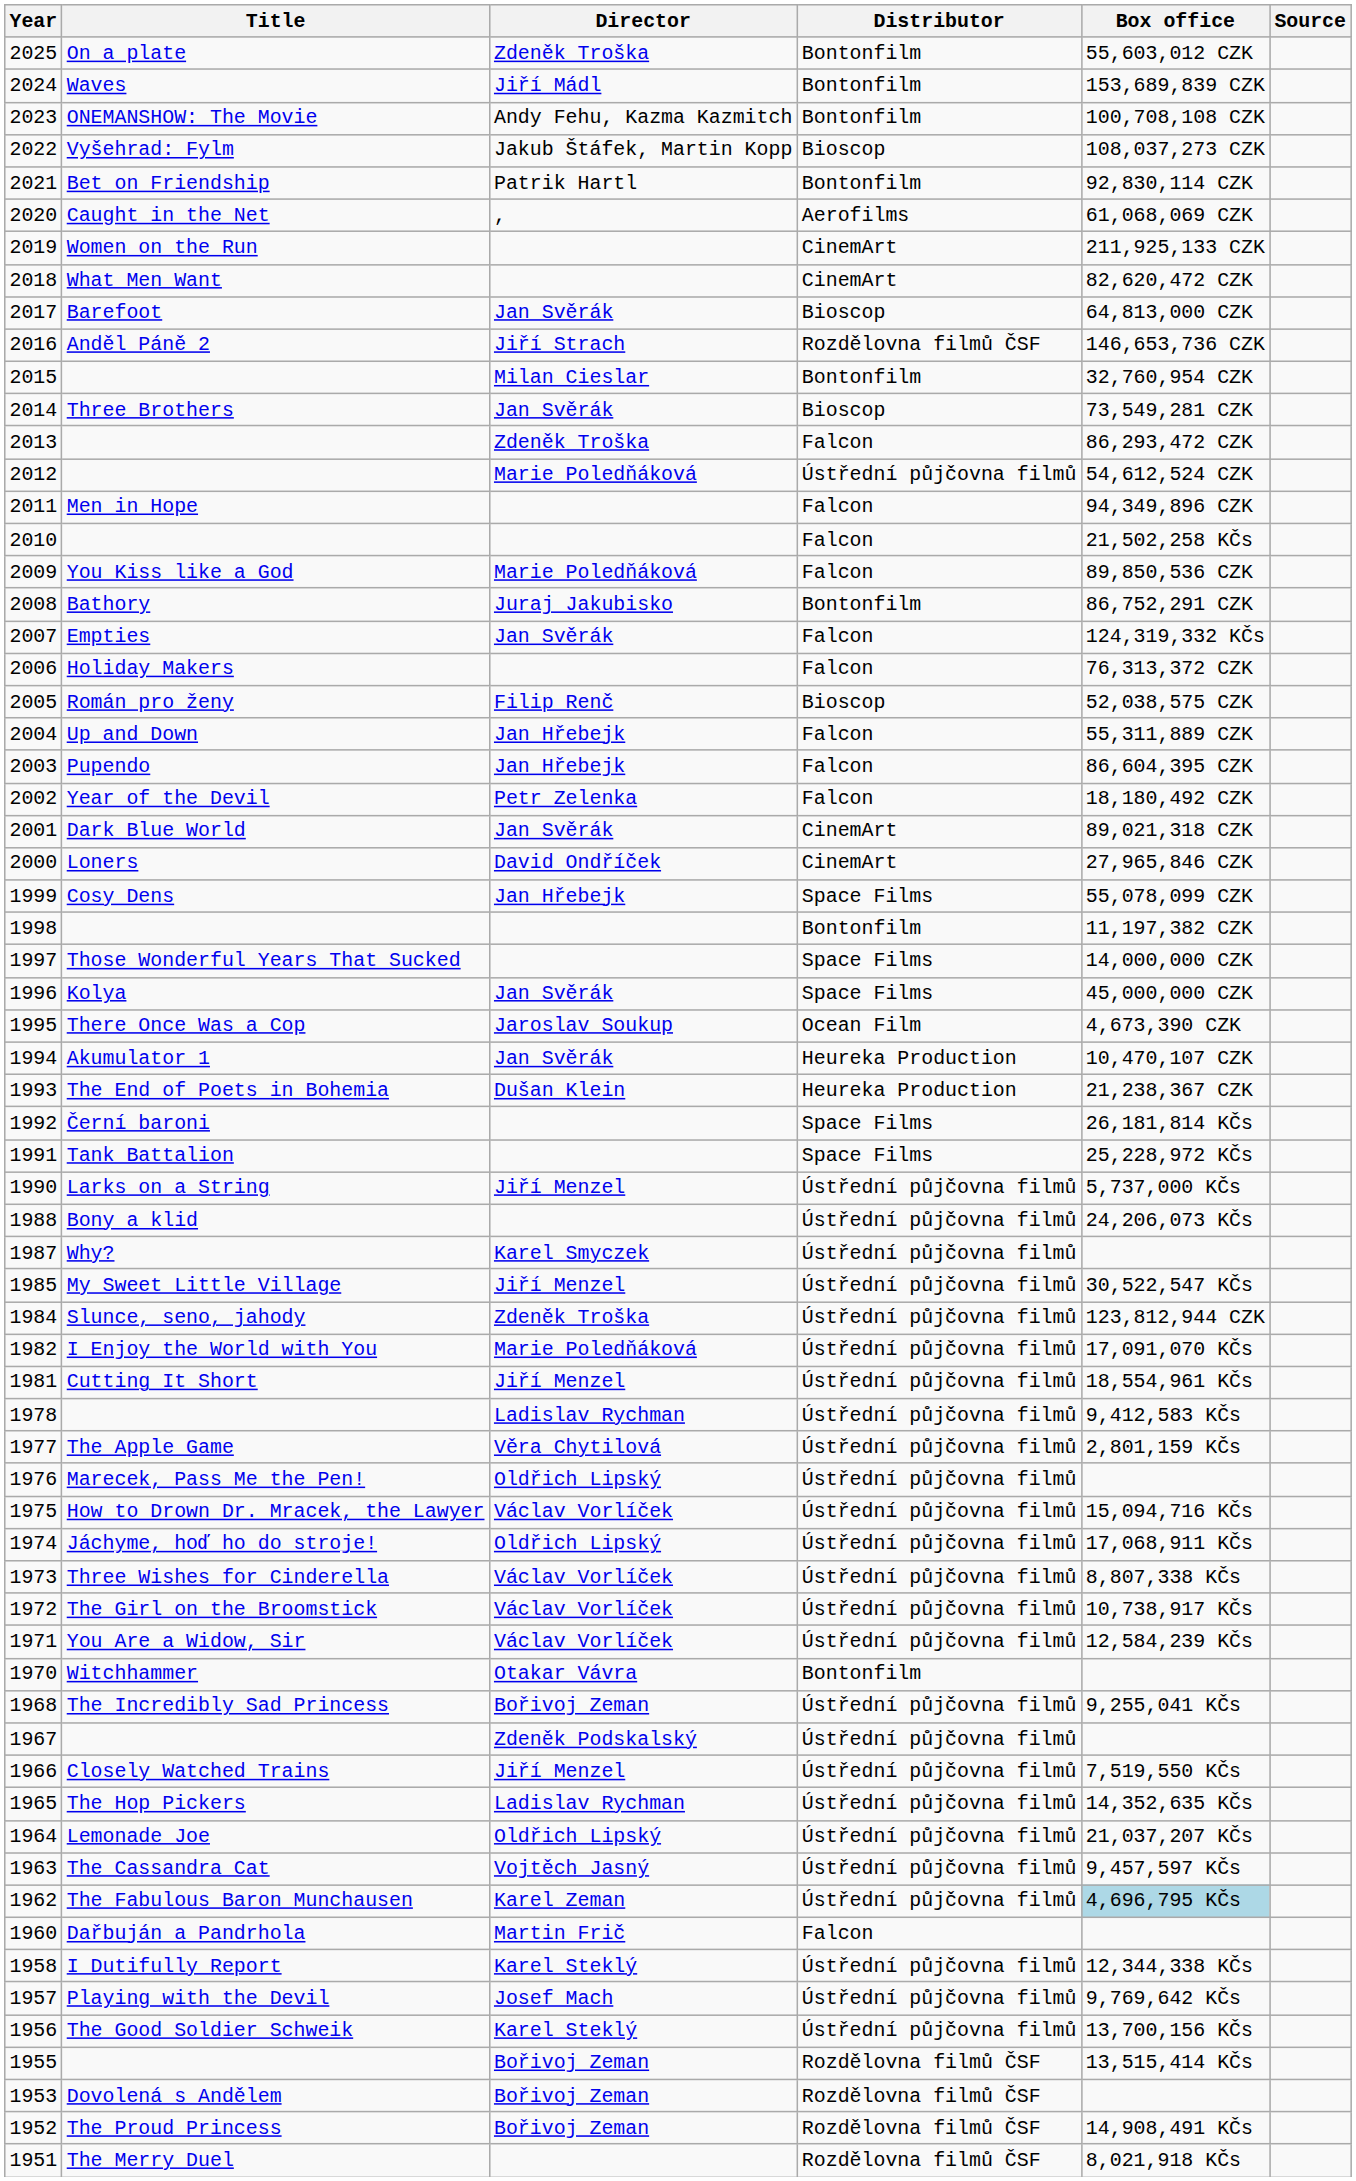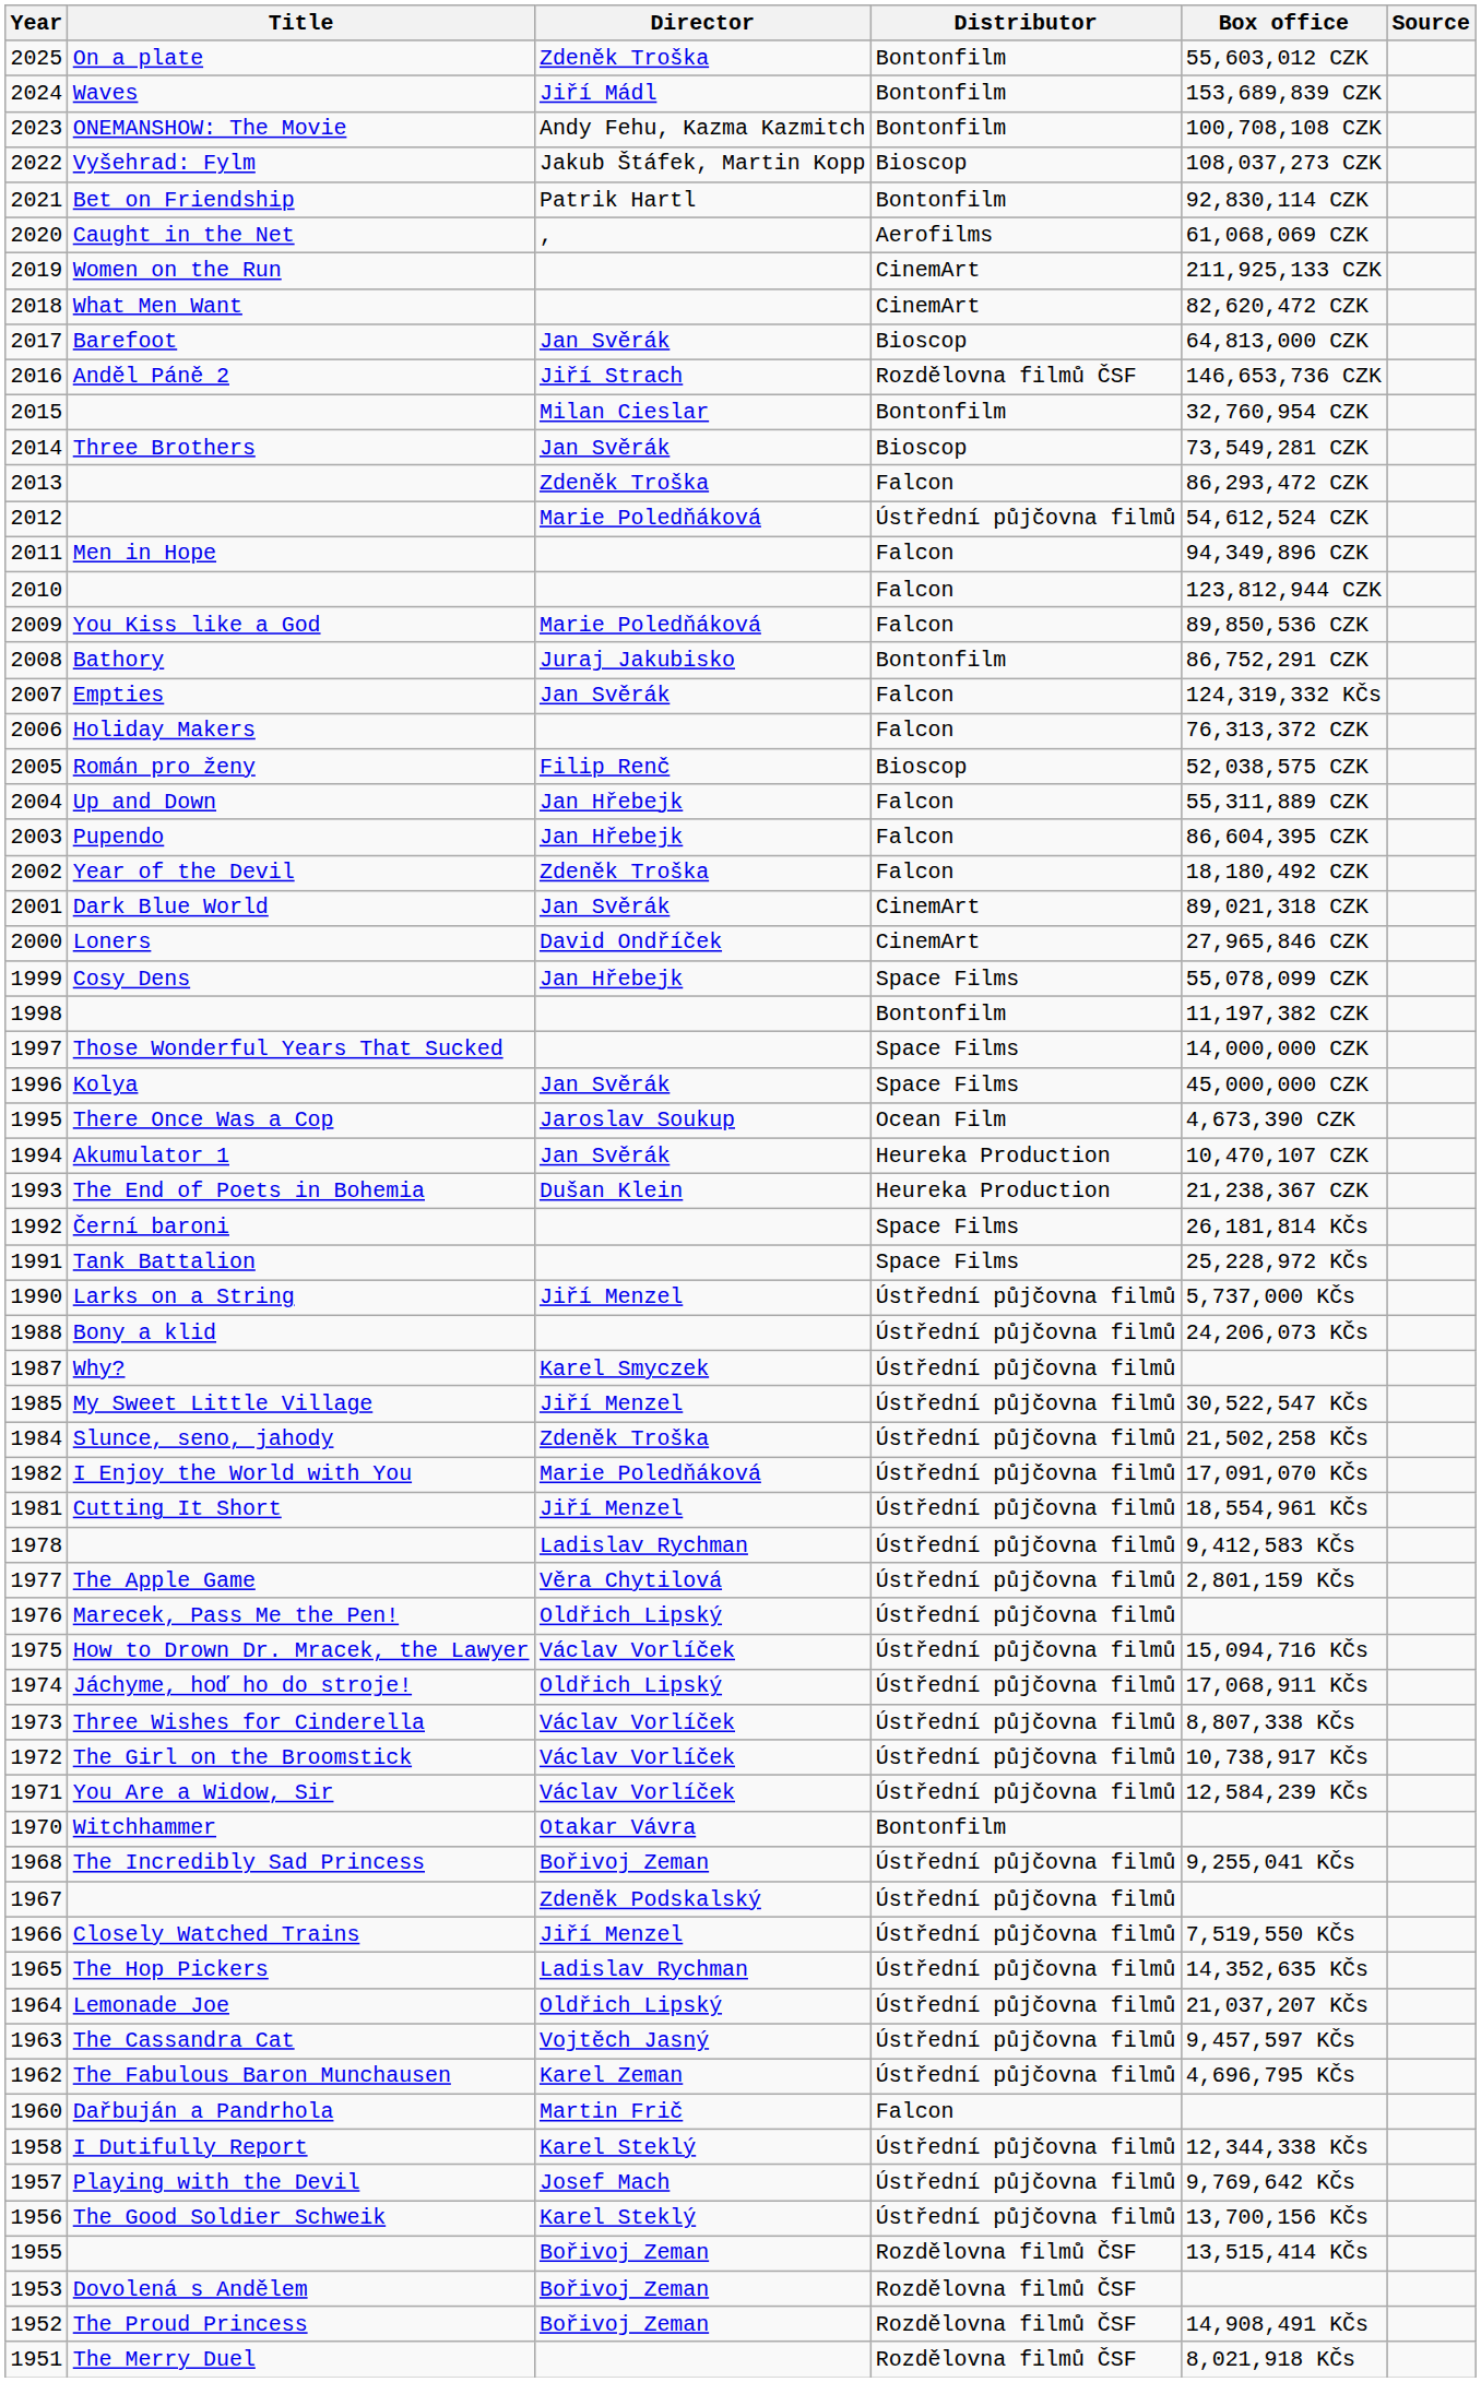2010 | Box office: 21,502,258 KČs -> 123,812,944 CZK
2002 | Director: Petr Zelenka -> Zdeněk Troška
1984 | Box office: 123,812,944 CZK -> 21,502,258 KČs
1962 | Box office: lightblue background -> no background
